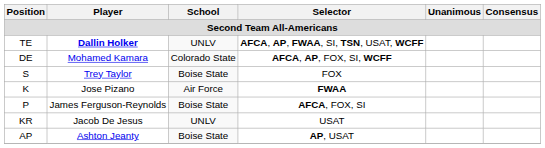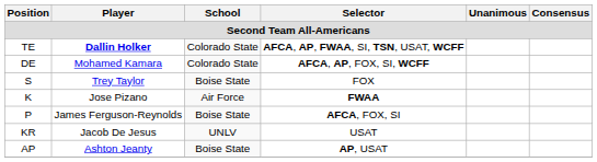TE | School: UNLV -> Colorado State
